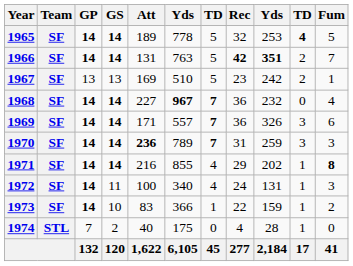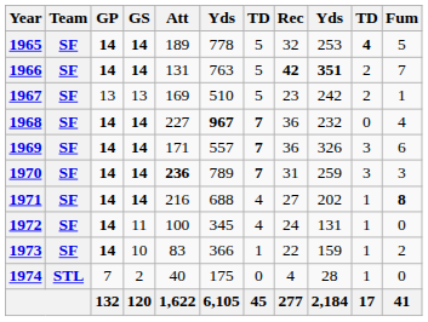1971 | column 6: 855 -> 688
1971 | Rec: 29 -> 27
1972 | column 6: 340 -> 345
1972 | Fum: 3 -> 0
